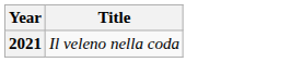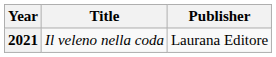+ column: Publisher | Laurana Editore
